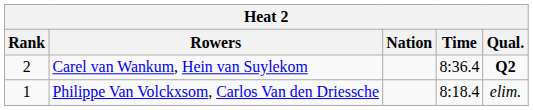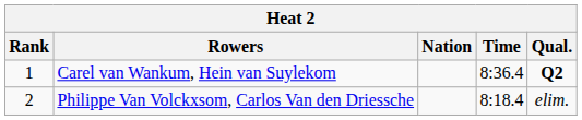Carel van Wankum, Hein van Suylekom | Rank: 2 -> 1
Philippe Van Volckxsom, Carlos Van den Driessche | Rank: 1 -> 2
